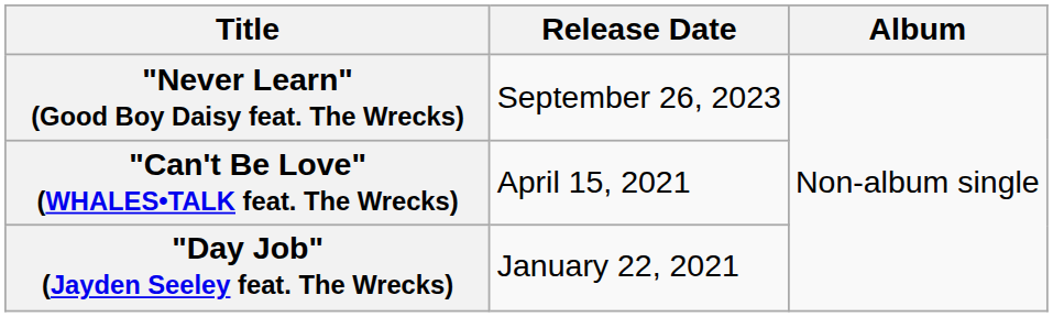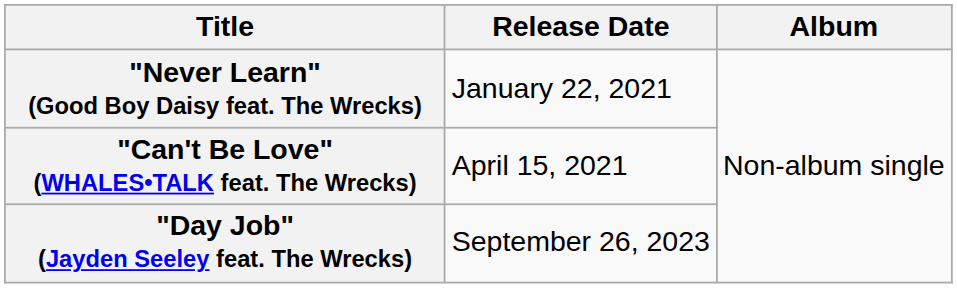"Never Learn" (Good Boy Daisy feat. The Wrecks) | Release Date: September 26, 2023 -> January 22, 2021
"Day Job" (Jayden Seeley feat. The Wrecks) | Release Date: January 22, 2021 -> September 26, 2023
